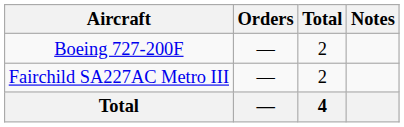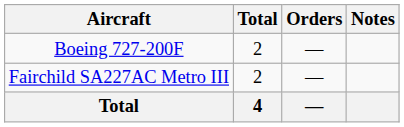columns swapped: Total <-> Orders
